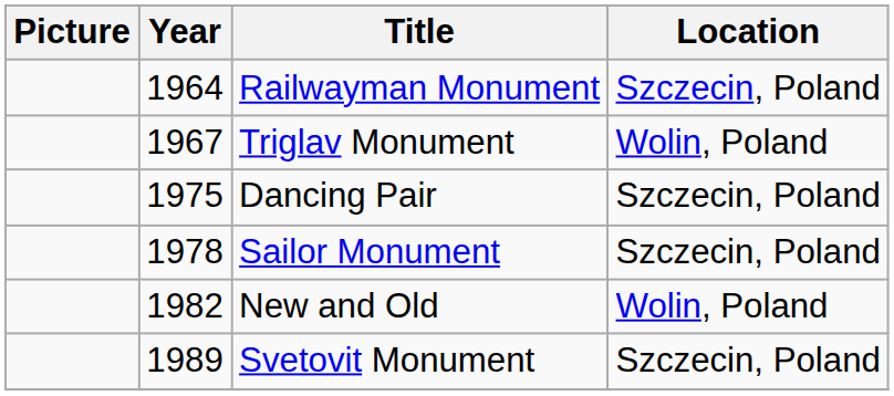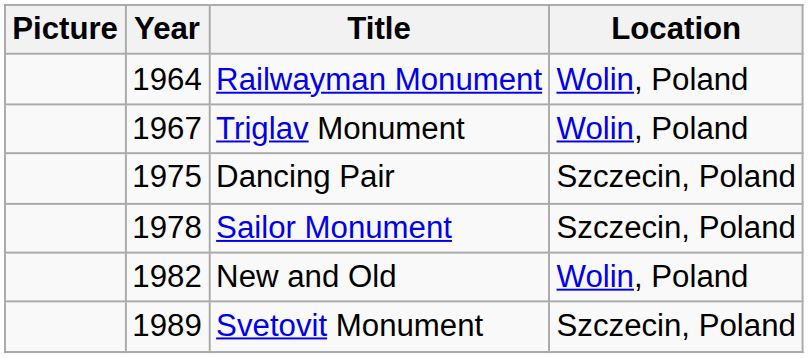Railwayman Monument | Location: Szczecin, Poland -> Wolin, Poland
